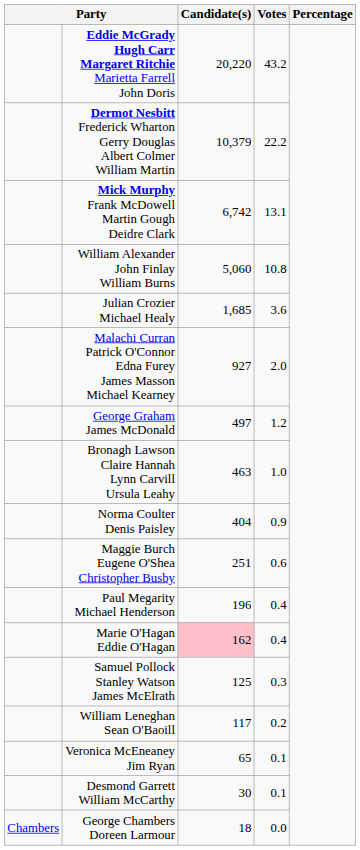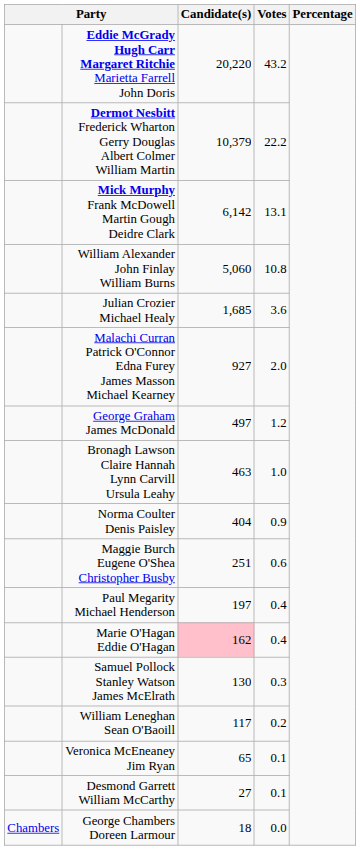Mick Murphy Frank McDowell Martin Gough Deidre Clark | Candidate(s): 6,742 -> 6,142
Paul Megarity Michael Henderson | Candidate(s): 196 -> 197
Samuel Pollock Stanley Watson James McElrath | Candidate(s): 125 -> 130
Desmond Garrett William McCarthy | Candidate(s): 30 -> 27
